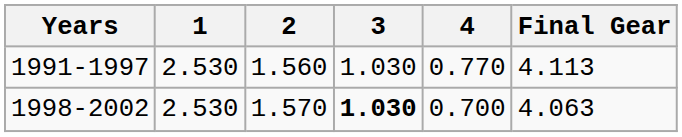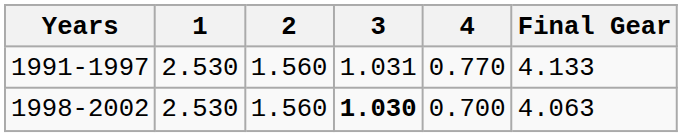1991-1997 | 3: 1.030 -> 1.031
1991-1997 | Final Gear: 4.113 -> 4.133
1998-2002 | 2: 1.570 -> 1.560
